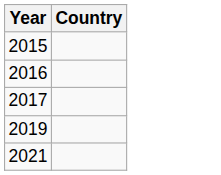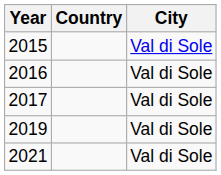+ column: City | Val di Sole | Val di Sole | Val di Sole | Val di Sole | Val di Sole
